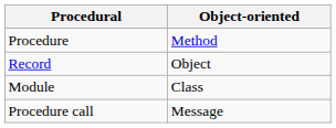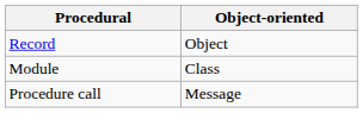- row: Procedure | Method
